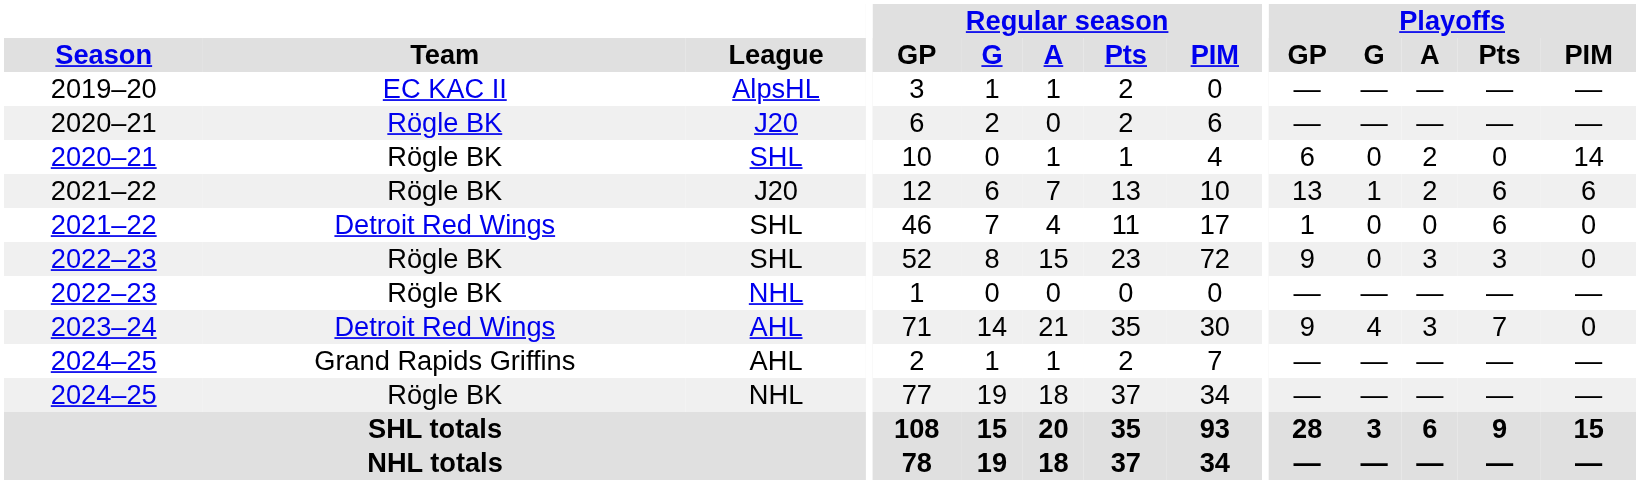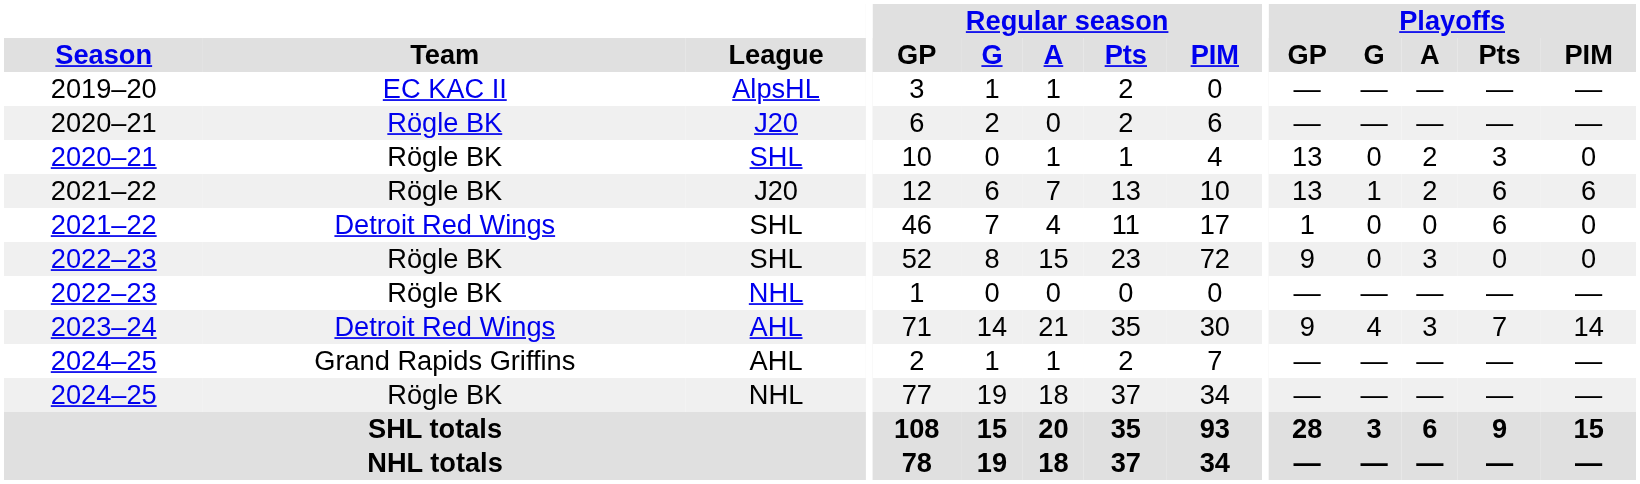2020–21 / SHL | Playoffs / GP: 6 -> 13
2020–21 / SHL | Playoffs / Pts: 0 -> 3
2020–21 / SHL | Playoffs / PIM: 14 -> 0
2022–23 / SHL | Playoffs / Pts: 3 -> 0
2023–24 | Playoffs / PIM: 0 -> 14
